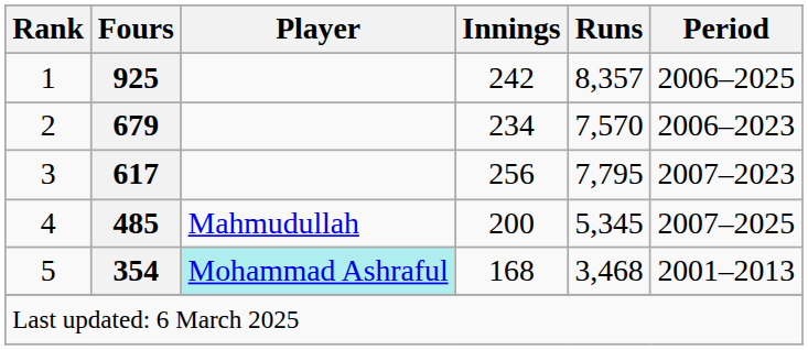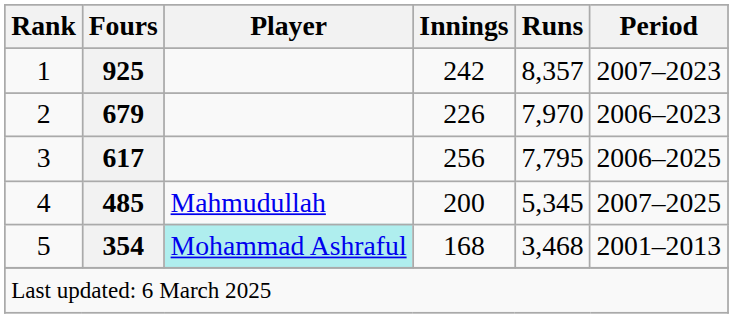1 | Period: 2006–2025 -> 2007–2023
2 | Innings: 234 -> 226
2 | Runs: 7,570 -> 7,970
3 | Period: 2007–2023 -> 2006–2025
